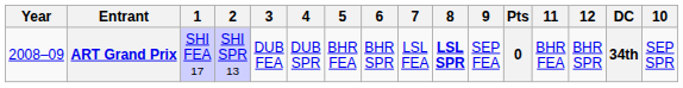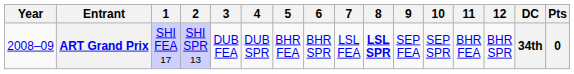columns swapped: 10 <-> Pts
